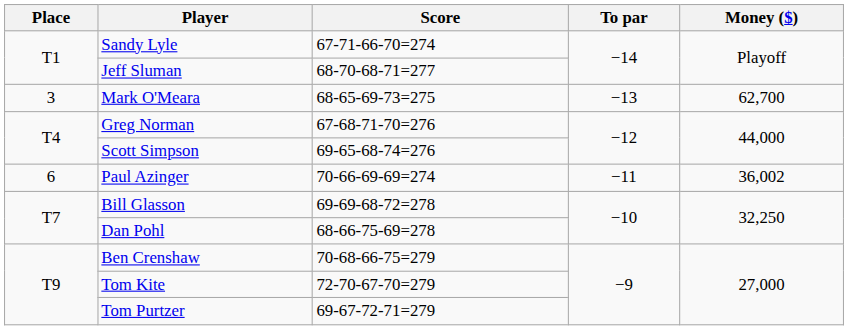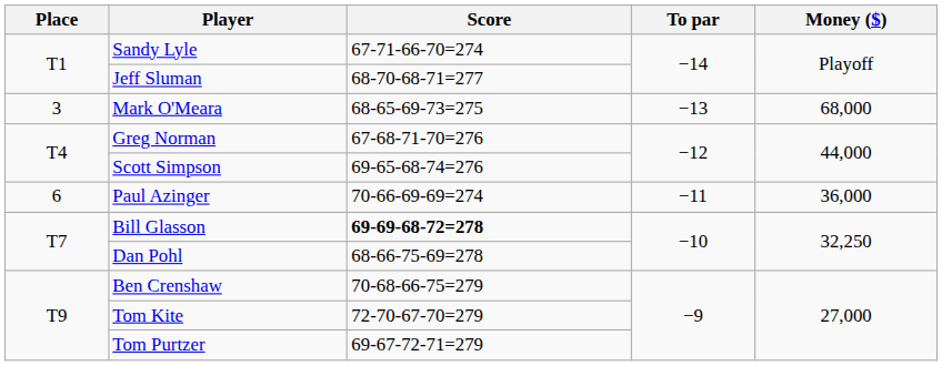Mark O'Meara | Money ($): 62,700 -> 68,000
Paul Azinger | Money ($): 36,002 -> 36,000
Bill Glasson | Score: normal -> bold
